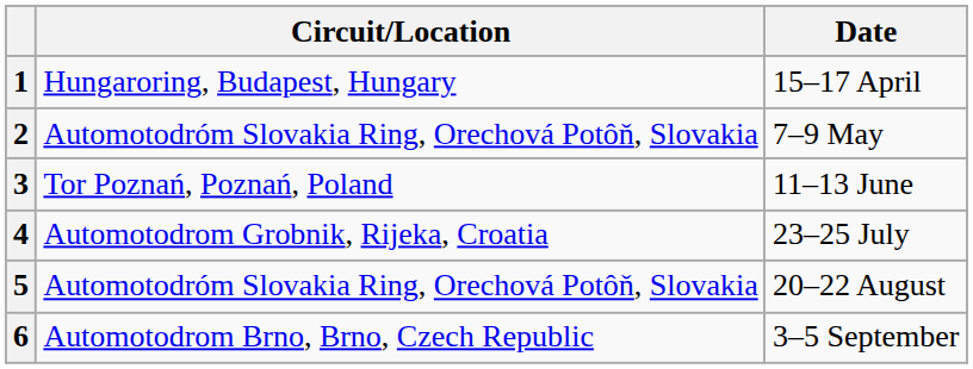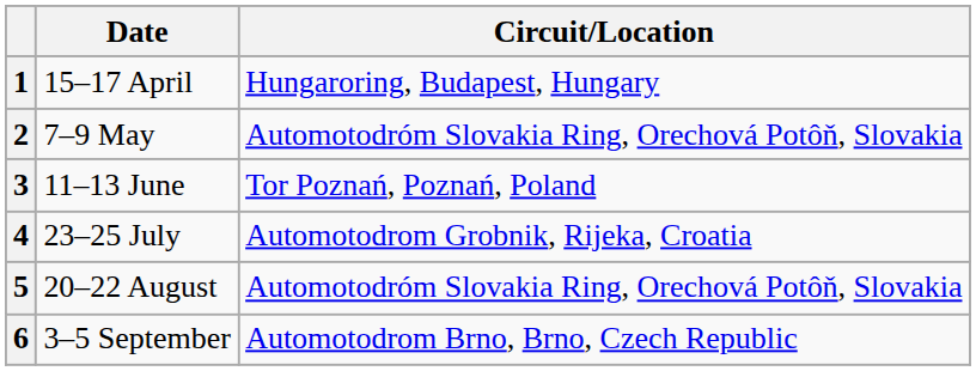columns swapped: Circuit/Location <-> Date
